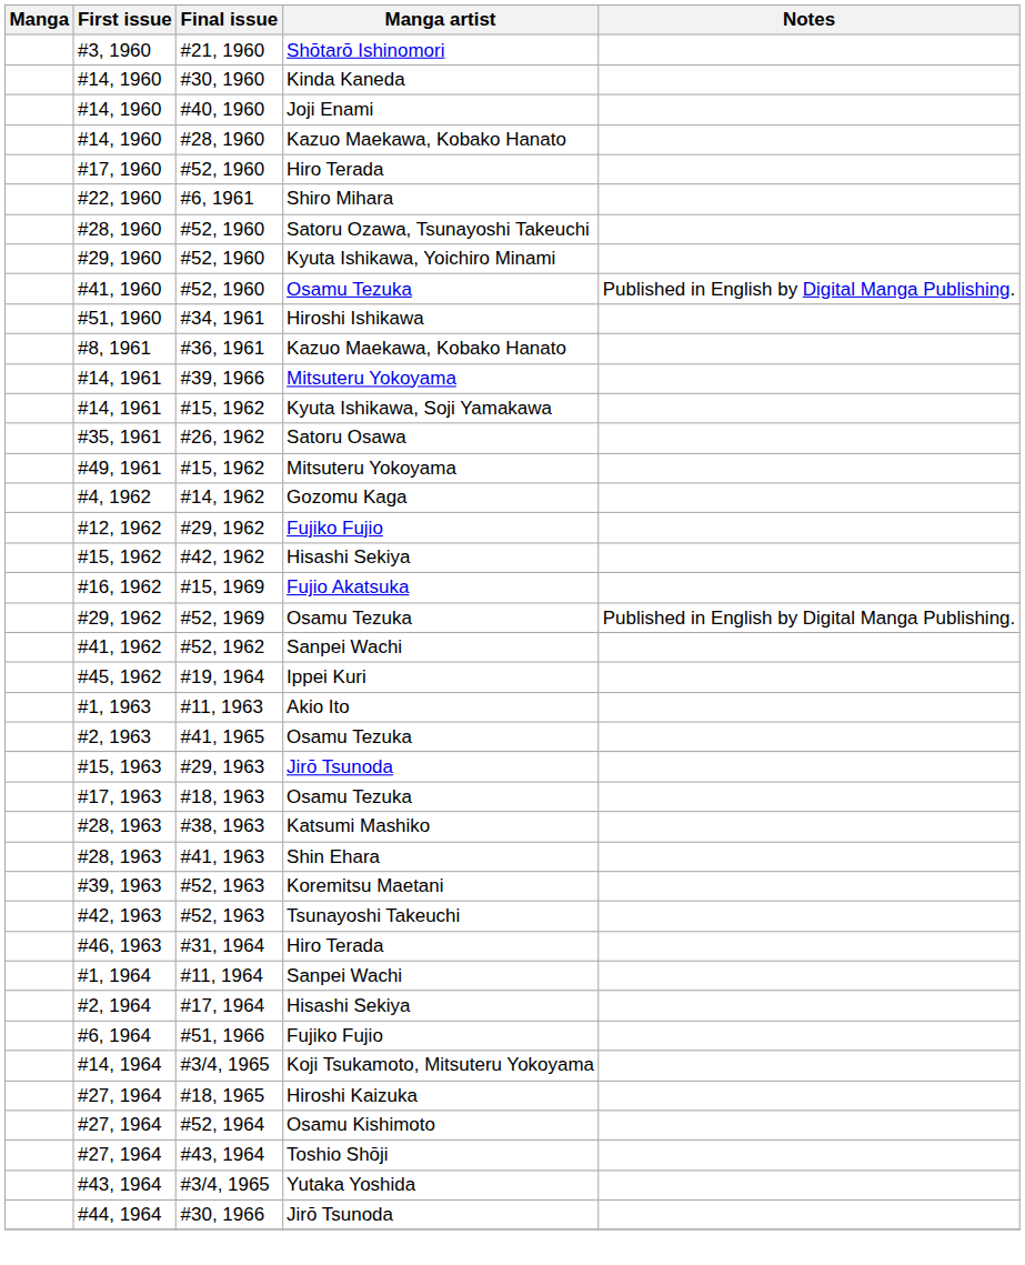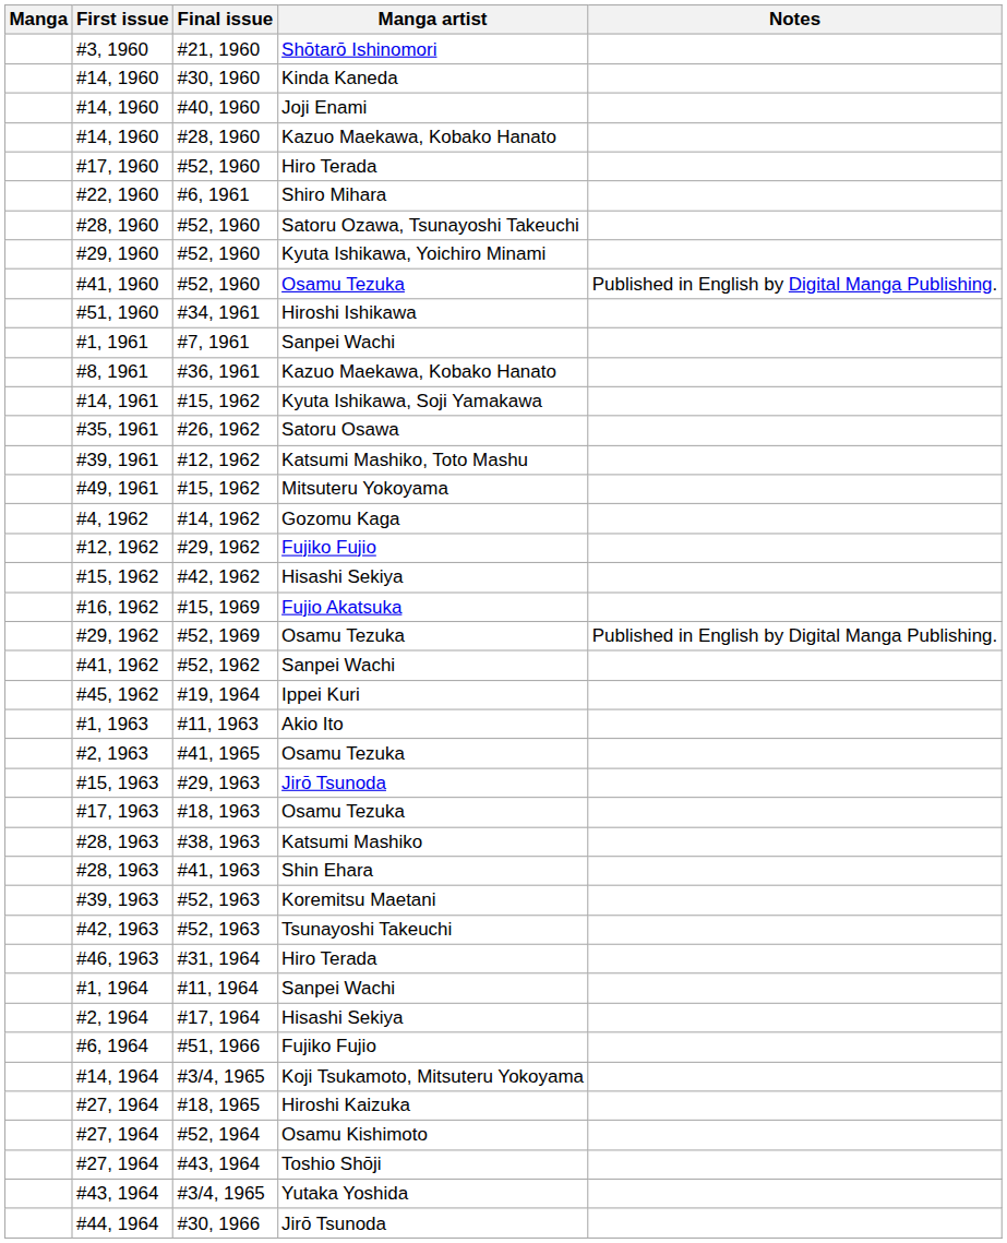+ row: #1, 1961 | #7, 1961 | Sanpei Wachi
- row: #14, 1961 | #39, 1966 | Mitsuteru Yokoyama
+ row: #39, 1961 | #12, 1962 | Katsumi Mashiko, Toto Mashu
